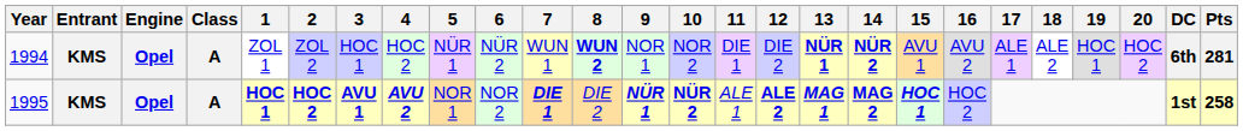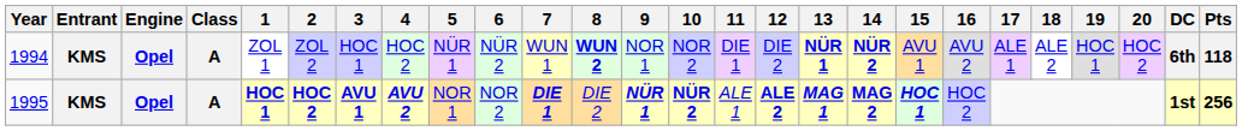1994 | Pts: 281 -> 118
1995 | Pts: 258 -> 256
